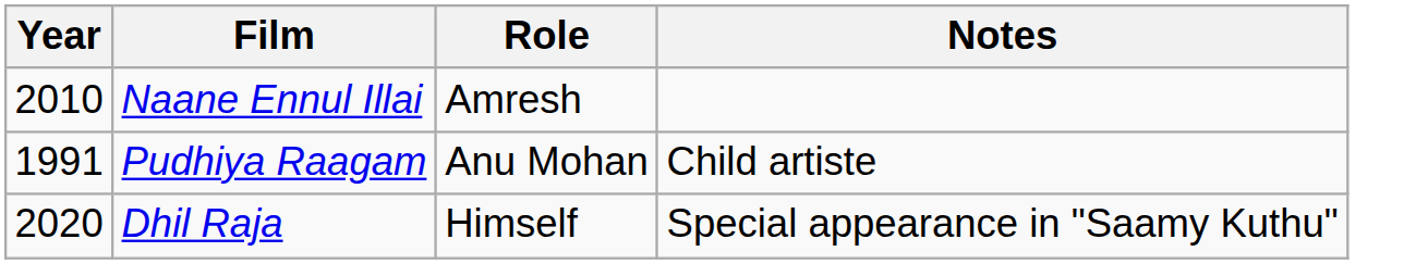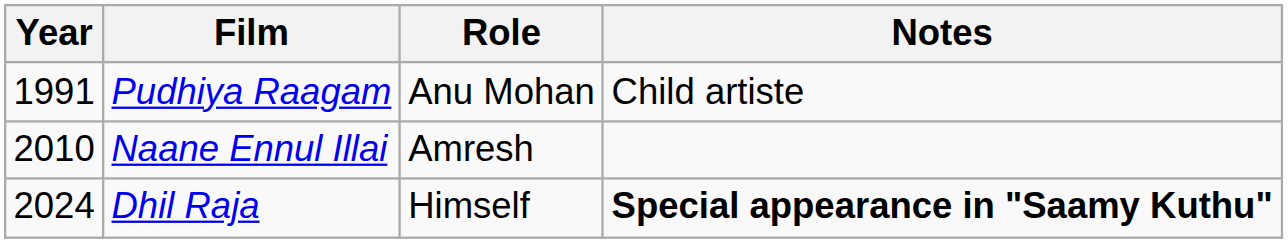rows swapped: Pudhiya Raagam <-> Naane Ennul Illai
Dhil Raja | Year: 2020 -> 2024
Dhil Raja | Notes: normal -> bold
